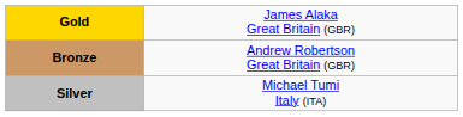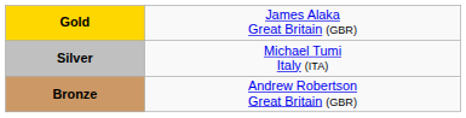rows swapped: Silver <-> Bronze
